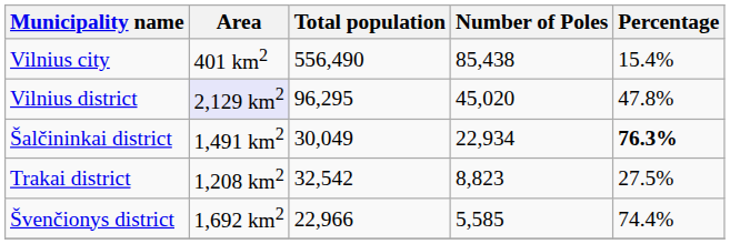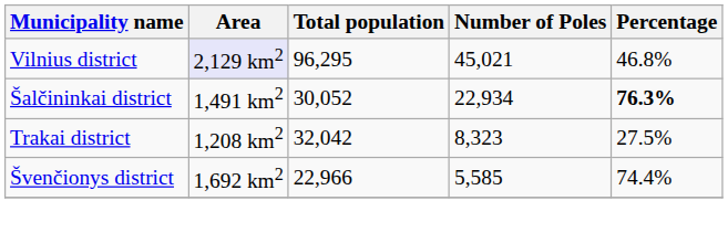- row: Vilnius city | 401 km2 | 556,490 | 85,438 | 15.4%
Vilnius district | Number of Poles: 45,020 -> 45,021
Vilnius district | Percentage: 47.8% -> 46.8%
Šalčininkai district | Total population: 30,049 -> 30,052
Trakai district | Total population: 32,542 -> 32,042
Trakai district | Number of Poles: 8,823 -> 8,323
